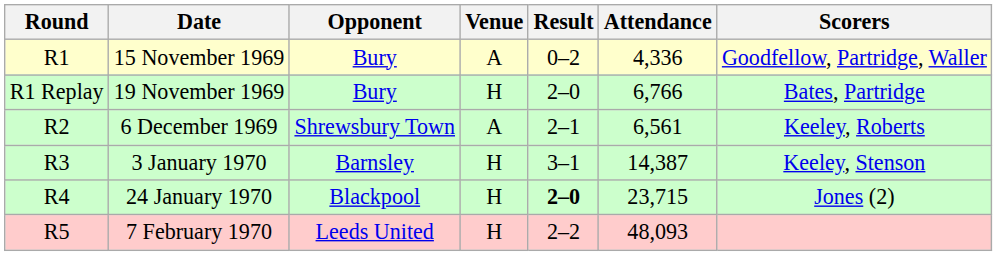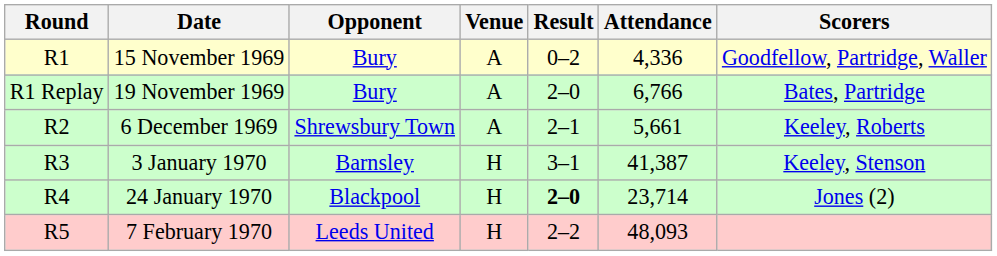19 November 1969 | Venue: H -> A
6 December 1969 | Attendance: 6,561 -> 5,661
3 January 1970 | Attendance: 14,387 -> 41,387
24 January 1970 | Attendance: 23,715 -> 23,714
